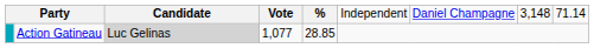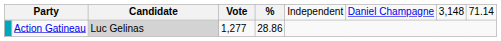Action Gatineau | column 4: 1,077 -> 1,277
Action Gatineau | column 5: 28.85 -> 28.86
